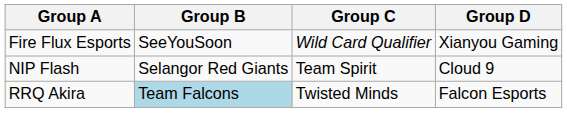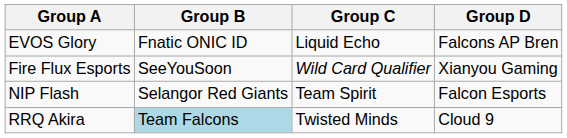+ row: EVOS Glory | Fnatic ONIC ID | Liquid Echo | Falcons AP Bren
NIP Flash | Group D: Cloud 9 -> Falcon Esports
RRQ Akira | Group D: Falcon Esports -> Cloud 9
